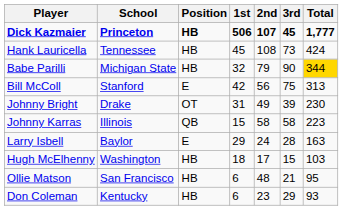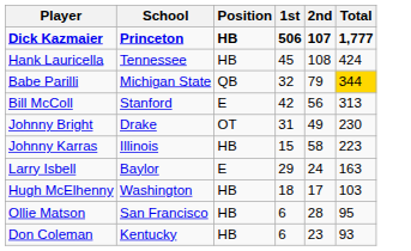- column: 3rd | 45 | 73 | 90 | 75 | 39 | 58 | 28 | 15 | 21 | 29
Babe Parilli | Position: HB -> QB
Johnny Karras | Position: QB -> HB
Ollie Matson | 2nd: 48 -> 28
